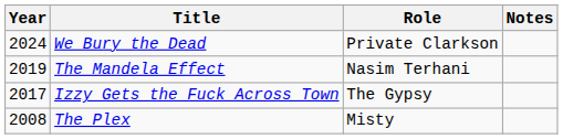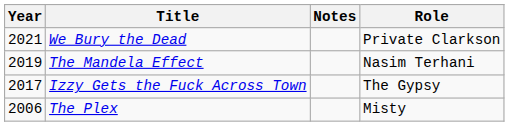columns swapped: Role <-> Notes
We Bury the Dead | Year: 2024 -> 2021
The Plex | Year: 2008 -> 2006
